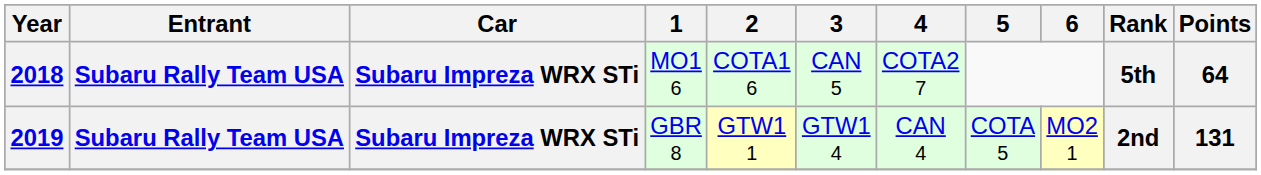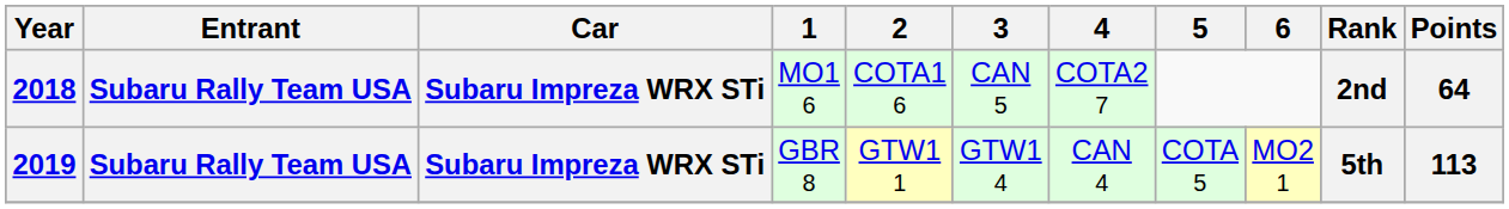2018 | Rank: 5th -> 2nd
2019 | Rank: 2nd -> 5th
2019 | Points: 131 -> 113
